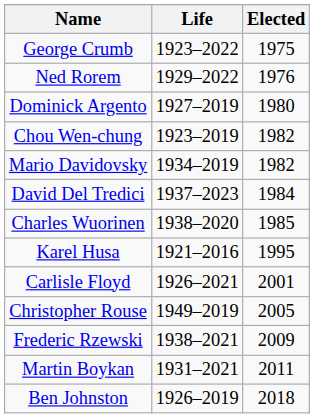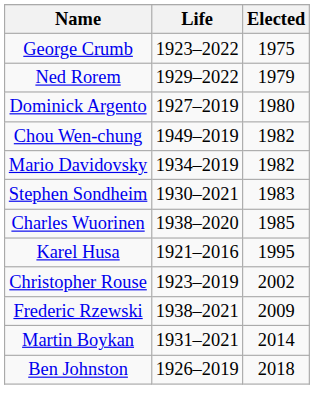Ned Rorem | Elected: 1976 -> 1979
Chou Wen-chung | Life: 1923–2019 -> 1949–2019
+ row: Stephen Sondheim | 1930–2021 | 1983
- row: David Del Tredici | 1937–2023 | 1984
- row: Carlisle Floyd | 1926–2021 | 2001
Christopher Rouse | Life: 1949–2019 -> 1923–2019
Christopher Rouse | Elected: 2005 -> 2002
Martin Boykan | Elected: 2011 -> 2014
